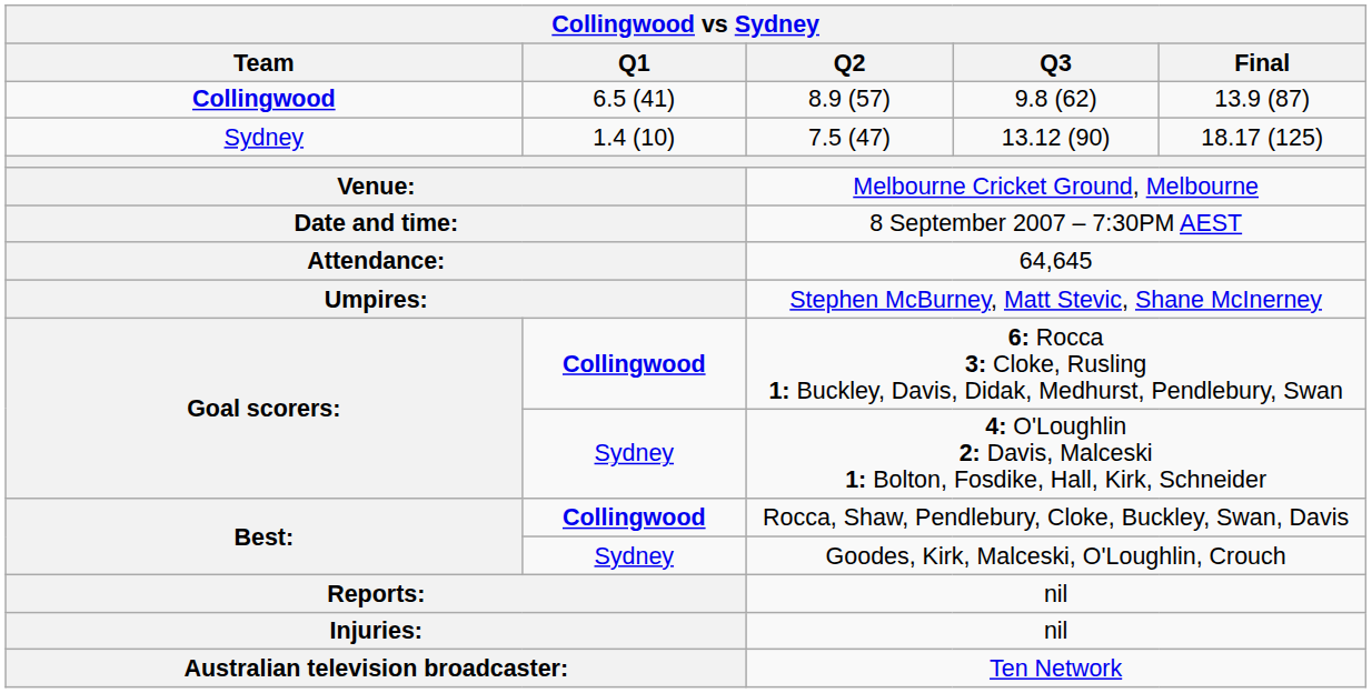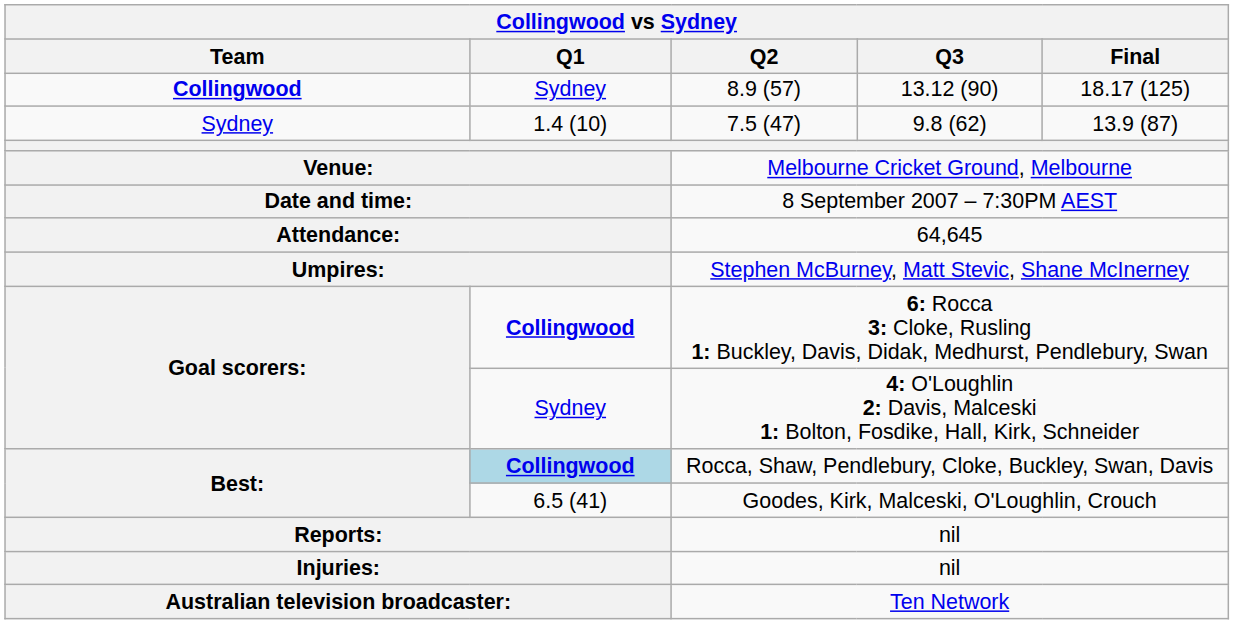8.9 (57) | Q1: 6.5 (41) -> Sydney
8.9 (57) | Q3: 9.8 (62) -> 13.12 (90)
8.9 (57) | Final: 13.9 (87) -> 18.17 (125)
7.5 (47) | Q3: 13.12 (90) -> 9.8 (62)
7.5 (47) | Final: 18.17 (125) -> 13.9 (87)
Rocca, Shaw, Pendlebury, Cloke, Buckley, Swan, Davis | Q1: no background -> lightblue background
Goodes, Kirk, Malceski, O'Loughlin, Crouch | Q1: Sydney -> 6.5 (41)
